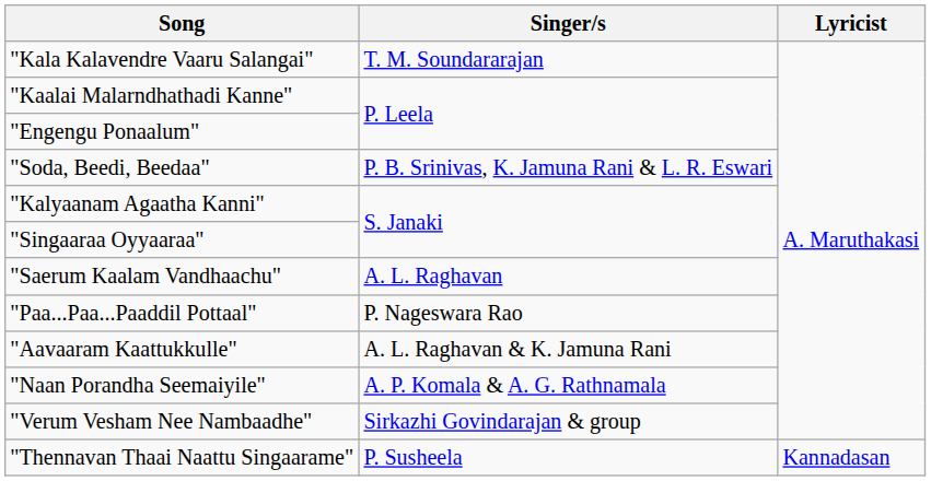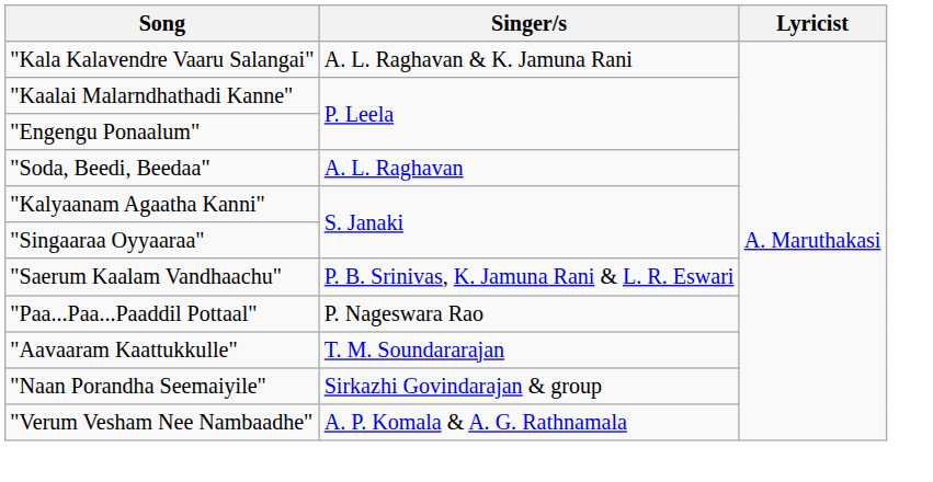"Kala Kalavendre Vaaru Salangai" | Singer/s: T. M. Soundararajan -> A. L. Raghavan & K. Jamuna Rani
"Soda, Beedi, Beedaa" | Singer/s: P. B. Srinivas, K. Jamuna Rani & L. R. Eswari -> A. L. Raghavan
"Saerum Kaalam Vandhaachu" | Singer/s: A. L. Raghavan -> P. B. Srinivas, K. Jamuna Rani & L. R. Eswari
"Aavaaram Kaattukkulle" | Singer/s: A. L. Raghavan & K. Jamuna Rani -> T. M. Soundararajan
"Naan Porandha Seemaiyile" | Singer/s: A. P. Komala & A. G. Rathnamala -> Sirkazhi Govindarajan & group
"Verum Vesham Nee Nambaadhe" | Singer/s: Sirkazhi Govindarajan & group -> A. P. Komala & A. G. Rathnamala
- row: "Thennavan Thaai Naattu Singaarame" | P. Susheela | Kannadasan
